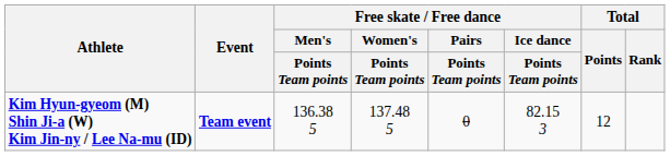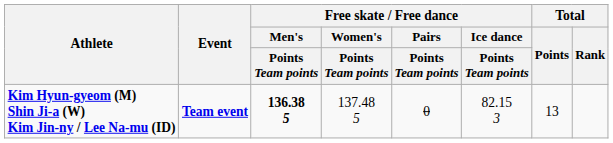Kim Hyun-gyeom (M) Shin Ji-a (W) Kim Jin-ny / Lee Na-mu (ID) | Free skate / Free dance / Men's / Points Team points: normal -> bold
Kim Hyun-gyeom (M) Shin Ji-a (W) Kim Jin-ny / Lee Na-mu (ID) | Total / Points: 12 -> 13
